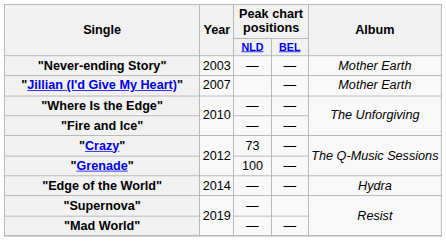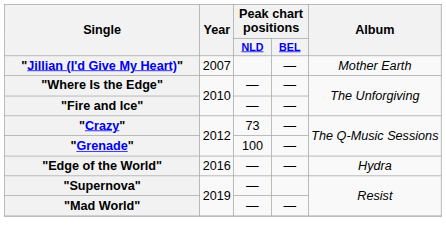- row: "Never-ending Story" | 2003 | — | — | Mother Earth
"Edge of the World" | Year: 2014 -> 2016
